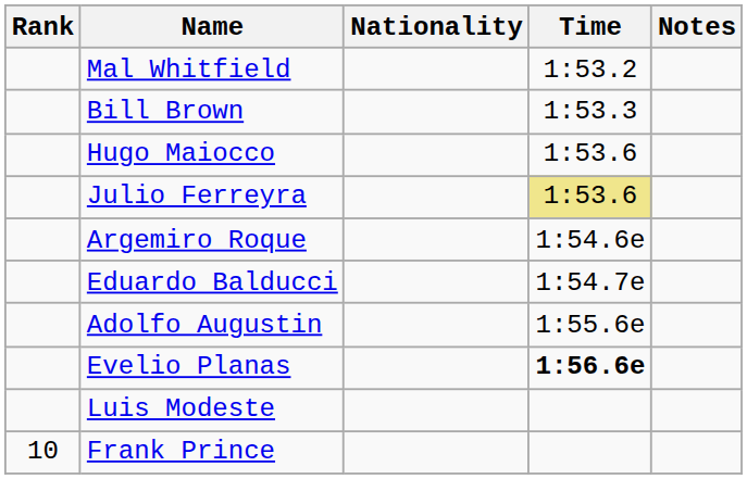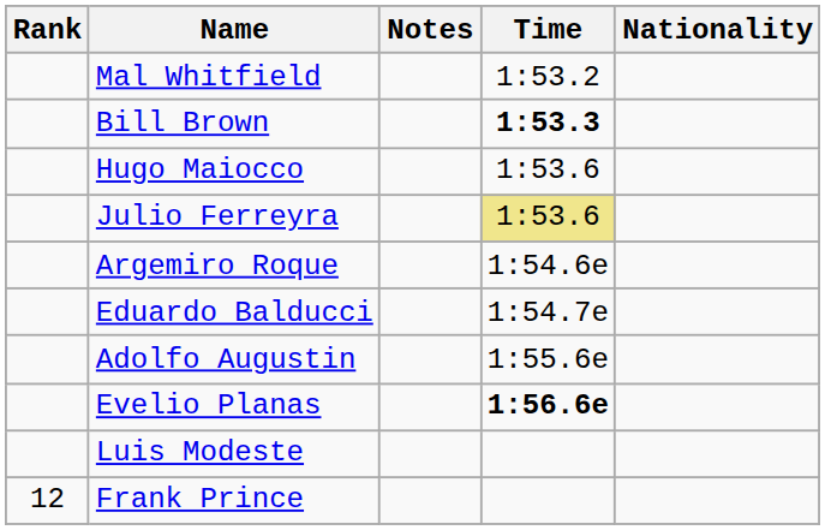columns swapped: Nationality <-> Notes
Bill Brown | Time: normal -> bold
Frank Prince | Rank: 10 -> 12
